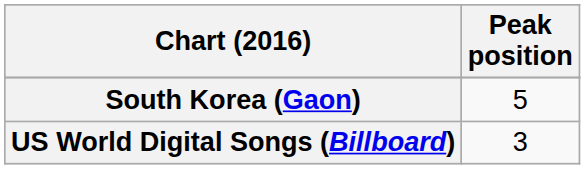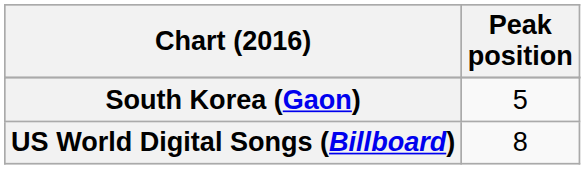US World Digital Songs (Billboard) | Peak position: 3 -> 8
